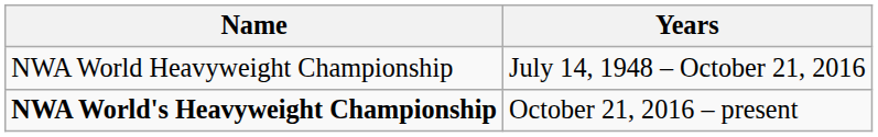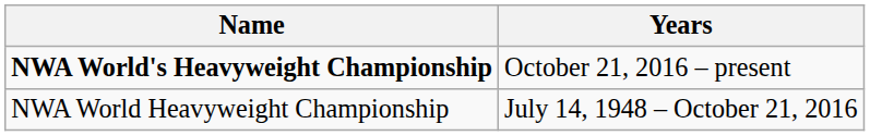rows swapped: NWA World Heavyweight Championship <-> NWA World's Heavyweight Championship
